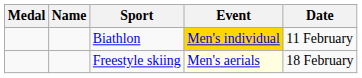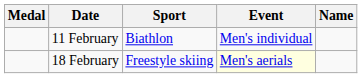columns swapped: Name <-> Date
Biathlon | Event: gold background -> no background
